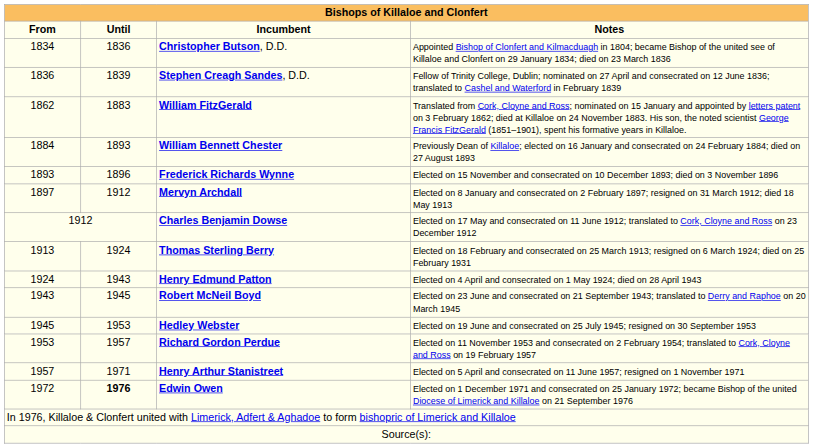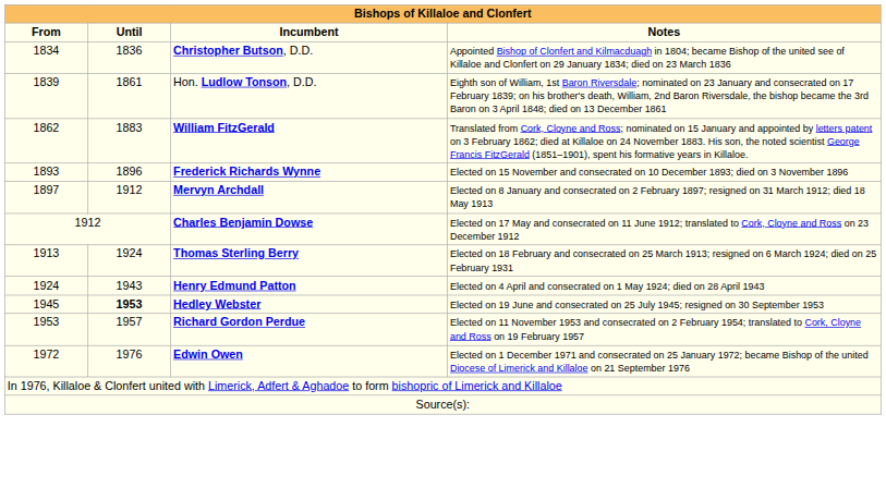- row: 1836 | 1839 | Stephen Creagh Sandes, D.D. | Fellow of Trinity College, Dublin; nominated on 27 April and consecrated on 12 June 1836; translated to Cashel and Waterford in February 1839
+ row: 1839 | 1861 | Hon. Ludlow Tonson, D.D. | Eighth son of William, 1st Baron Riversdale; nominated on 23 January and consecrated on 17 February 1839; on his brother's death, William, 2nd Baron Riversdale, the bishop became the 3rd Baron on 3 April 1848; died on 13 December 1861
- row: 1884 | 1893 | William Bennett Chester | Previously Dean of Killaloe; elected on 16 January and consecrated on 24 February 1884; died on 27 August 1893
- row: 1943 | 1945 | Robert McNeil Boyd | Elected on 23 June and consecrated on 21 September 1943; translated to Derry and Raphoe on 20 March 1945
Hedley Webster | Until: normal -> bold
- row: 1957 | 1971 | Henry Arthur Stanistreet | Elected on 5 April and consecrated on 11 June 1957; resigned on 1 November 1971
Edwin Owen | Until: bold -> normal
